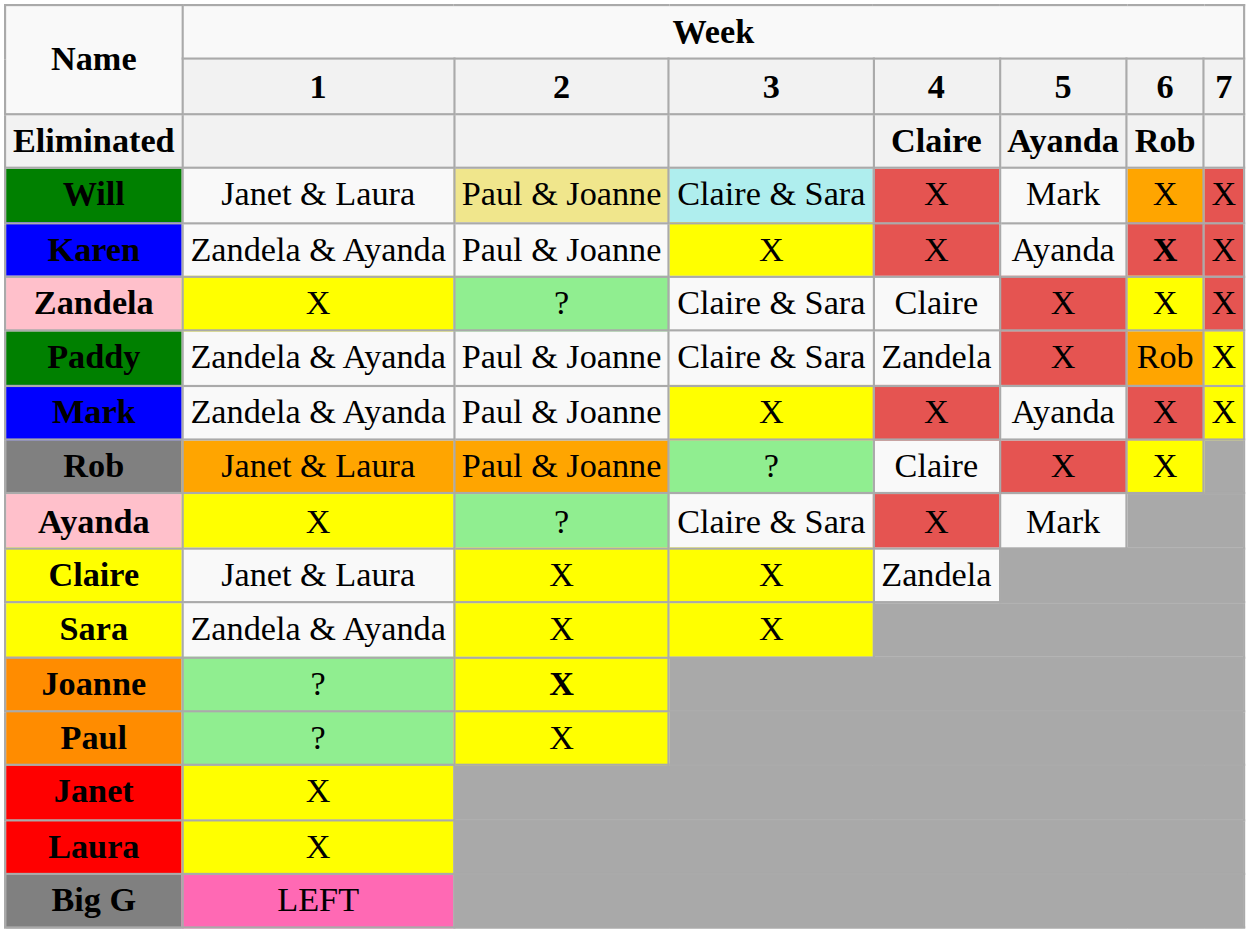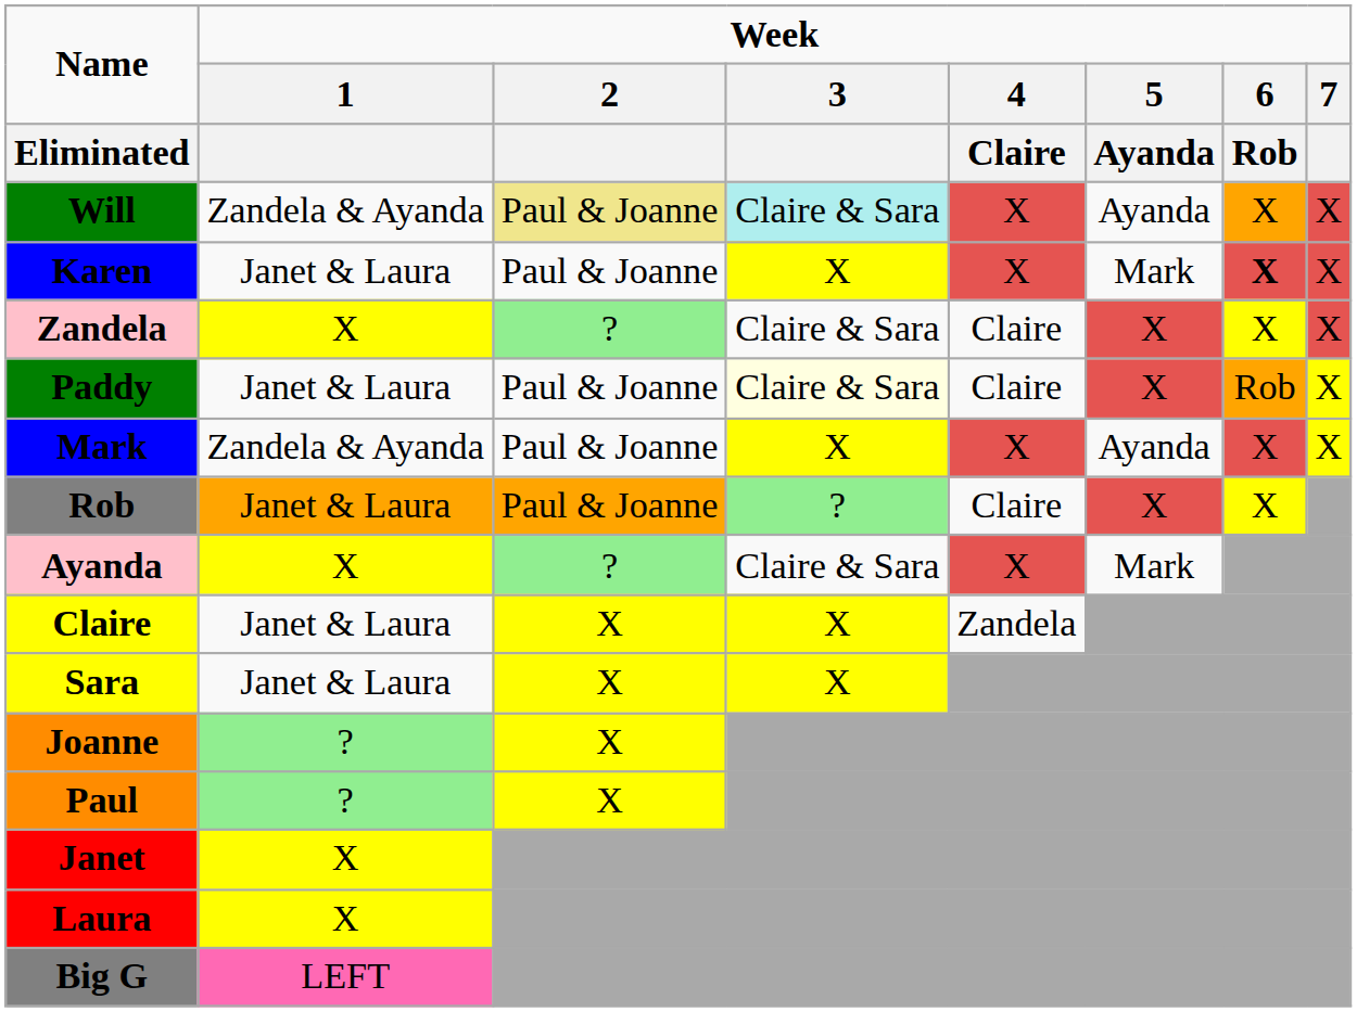Will | Week / 1: Janet & Laura -> Zandela & Ayanda
Will | Week / 5 / Ayanda: Mark -> Ayanda
Karen | Week / 1: Zandela & Ayanda -> Janet & Laura
Karen | Week / 5 / Ayanda: Ayanda -> Mark
Paddy | Week / 1: Zandela & Ayanda -> Janet & Laura
Paddy | Week / 3: no background -> lightyellow background
Paddy | Week / 4 / Claire: Zandela -> Claire
Sara | Week / 1: Zandela & Ayanda -> Janet & Laura
Joanne | Week / 2: bold -> normal
